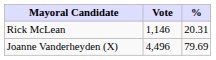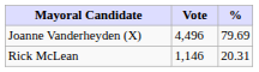rows swapped: Joanne Vanderheyden (X) <-> Rick McLean
